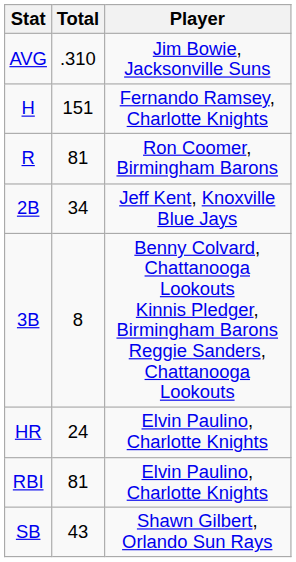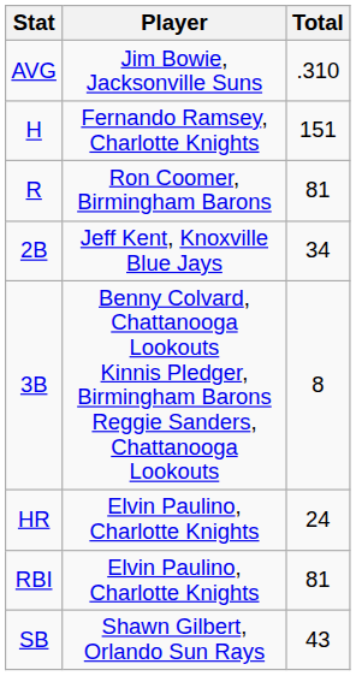columns swapped: Player <-> Total
